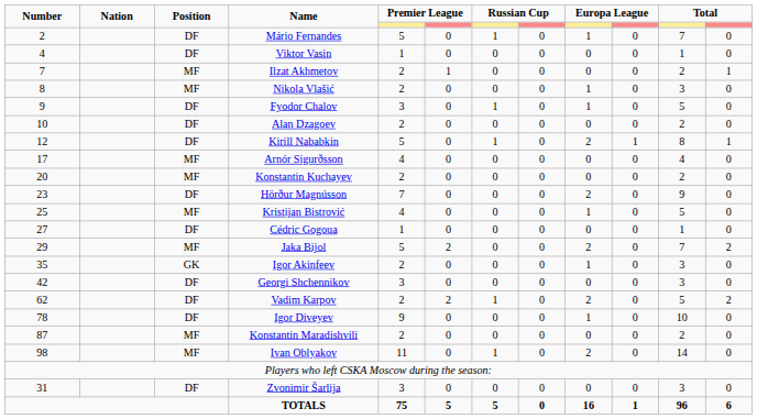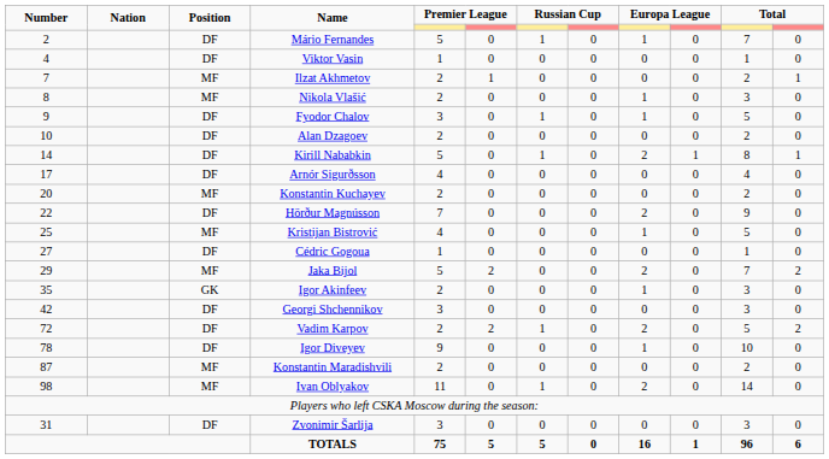Kirill Nababkin | Number: 12 -> 14
Arnór Sigurðsson | Position: MF -> DF
Hörður Magnússon | Number: 23 -> 22
Vadim Karpov | Number: 62 -> 72
